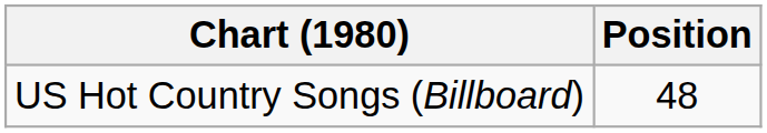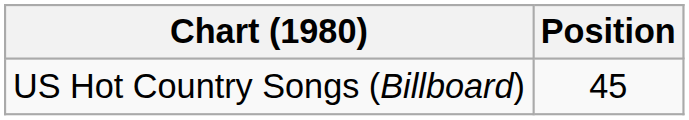US Hot Country Songs (Billboard) | Position: 48 -> 45
